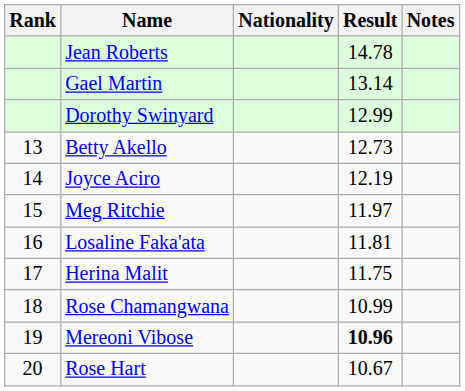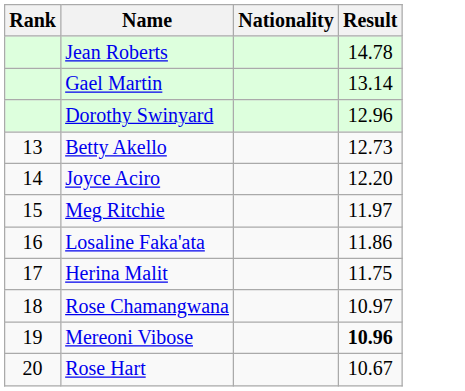- column: Notes
Dorothy Swinyard | Result: 12.99 -> 12.96
Joyce Aciro | Result: 12.19 -> 12.20
Losaline Faka'ata | Result: 11.81 -> 11.86
Rose Chamangwana | Result: 10.99 -> 10.97
